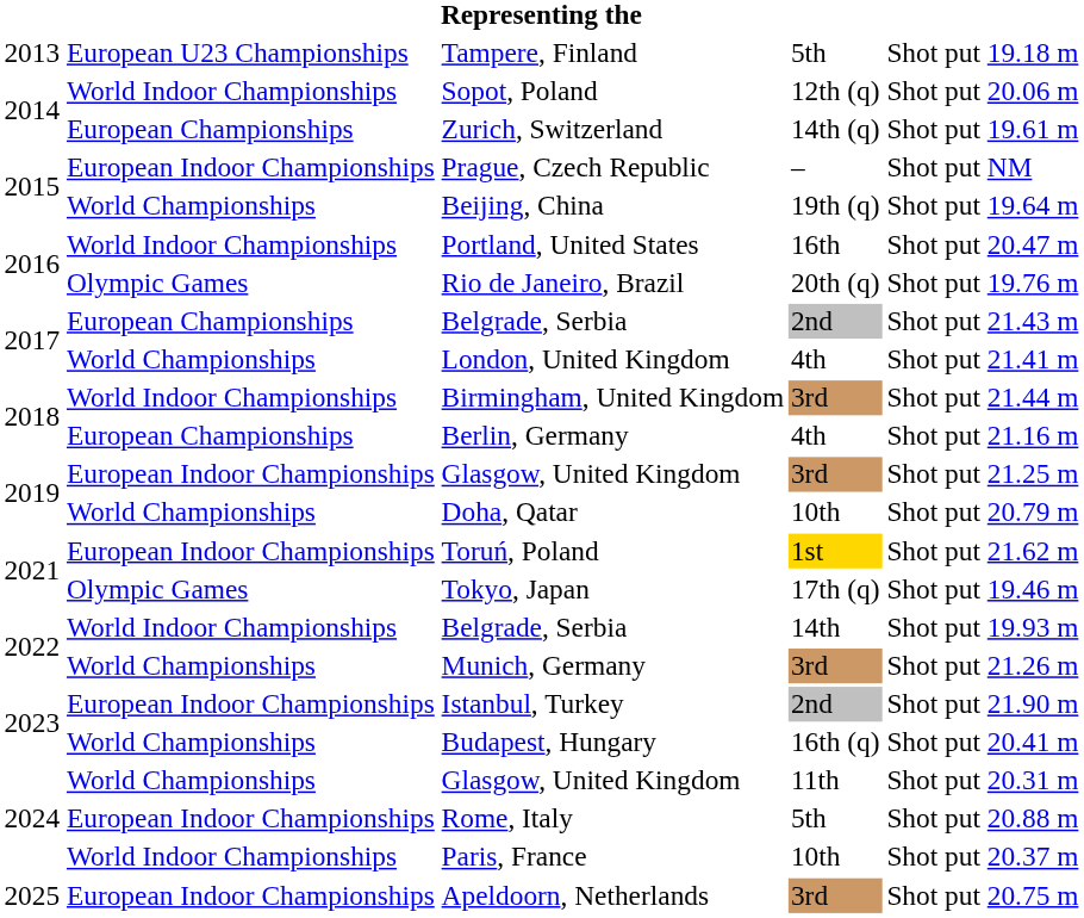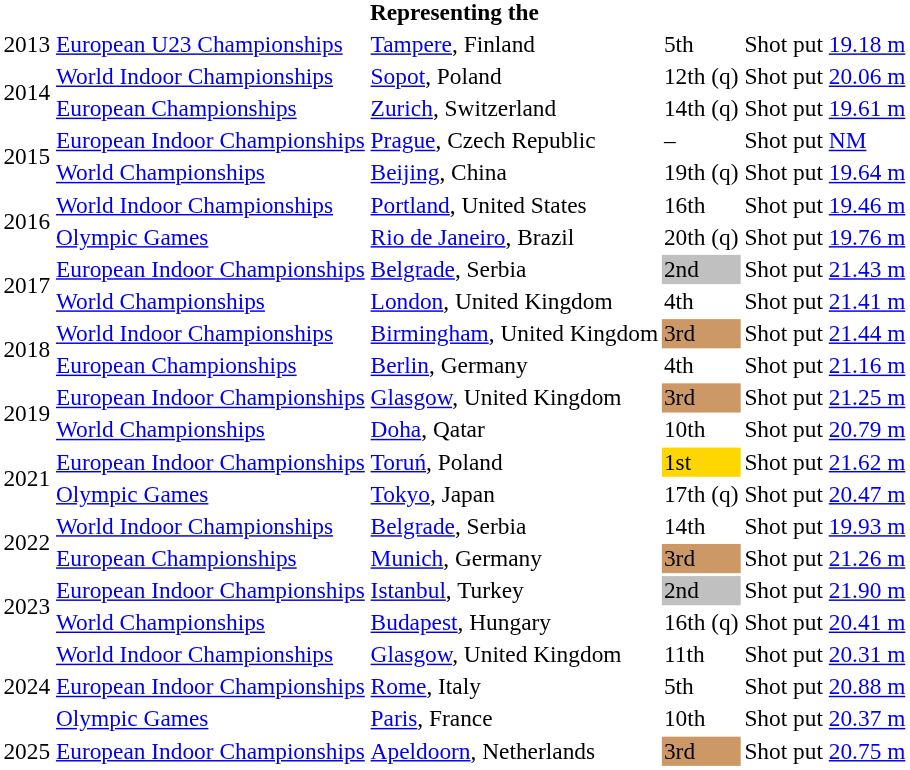Portland, United States | column 6: 20.47 m -> 19.46 m
Belgrade, Serbia / 2nd | column 2: European Championships -> European Indoor Championships
Tokyo, Japan | column 6: 19.46 m -> 20.47 m
Munich, Germany | column 2: World Championships -> European Championships
Glasgow, United Kingdom / 11th | column 2: World Championships -> World Indoor Championships
Paris, France | column 2: World Indoor Championships -> Olympic Games
